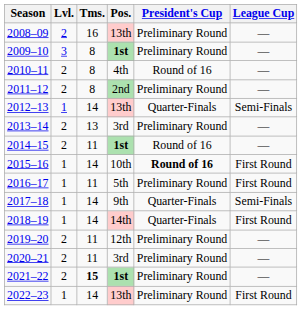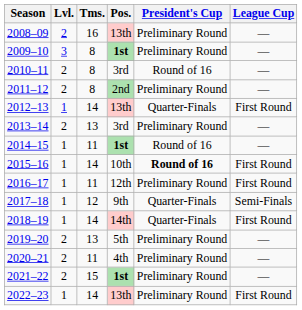2010–11 | Pos.: 4th -> 3rd
2012–13 | League Cup: Semi-Finals -> First Round
2014–15 | Lvl.: 2 -> 1
2016–17 | Pos.: 5th -> 12th
2017–18 | Tms.: 14 -> 12
2019–20 | Tms.: 11 -> 13
2019–20 | Pos.: 12th -> 5th
2020–21 | Pos.: 3rd -> 4th
2021–22 | Tms.: bold -> normal
